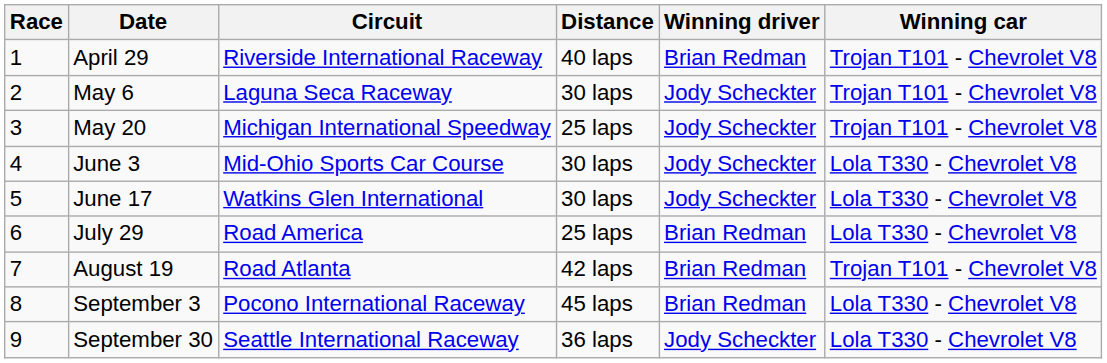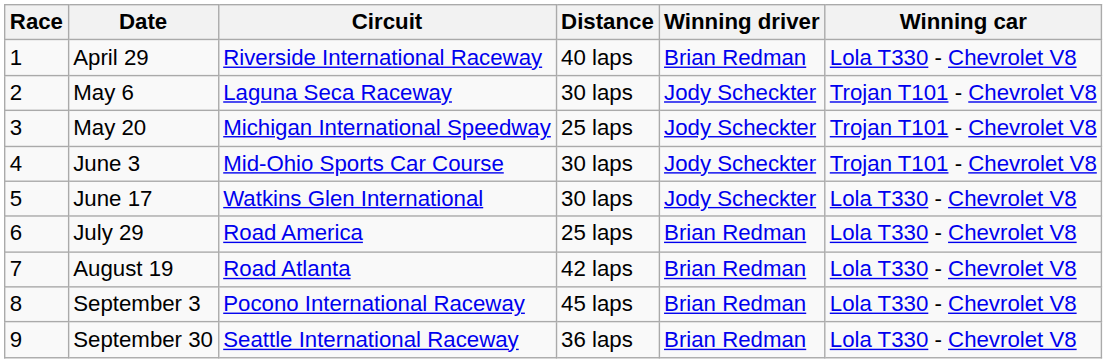April 29 | Winning car: Trojan T101 - Chevrolet V8 -> Lola T330 - Chevrolet V8
June 3 | Winning car: Lola T330 - Chevrolet V8 -> Trojan T101 - Chevrolet V8
August 19 | Winning car: Trojan T101 - Chevrolet V8 -> Lola T330 - Chevrolet V8
September 30 | Winning driver: Jody Scheckter -> Brian Redman
